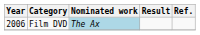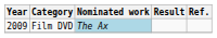Film DVD | Year: 2006 -> 2009
